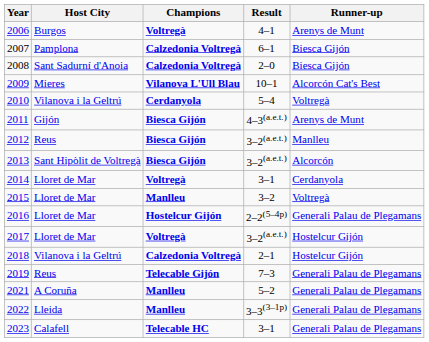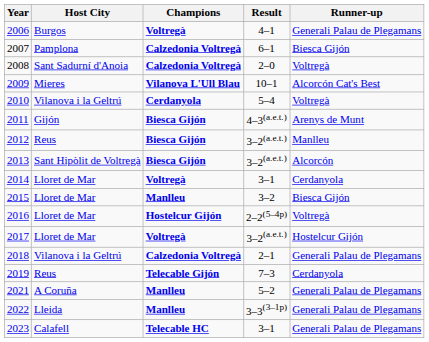2006 | Runner-up: Arenys de Munt -> Generali Palau de Plegamans
2008 | Runner-up: Biesca Gijón -> Voltregà
2015 | Runner-up: Voltregà -> Biesca Gijón
2016 | Runner-up: Generali Palau de Plegamans -> Voltregà
2018 | Runner-up: Hostelcur Gijón -> Generali Palau de Plegamans
2019 | Runner-up: Generali Palau de Plegamans -> Cerdanyola
